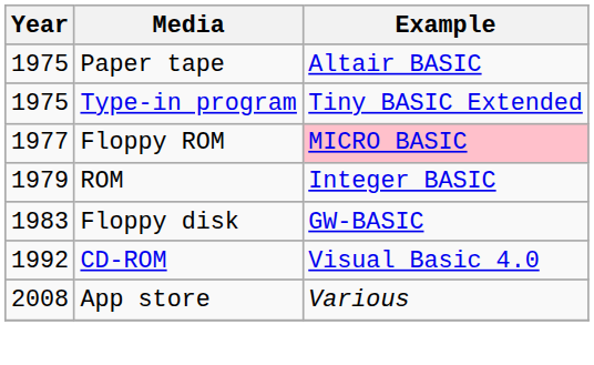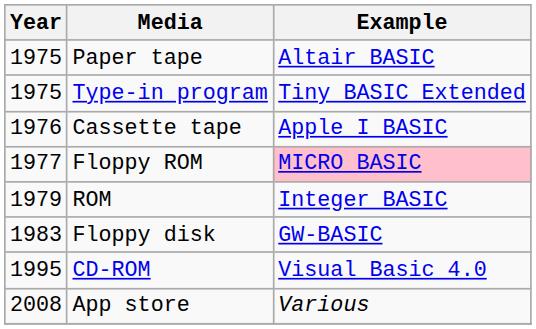+ row: 1976 | Cassette tape | Apple I BASIC
CD-ROM | Year: 1992 -> 1995
